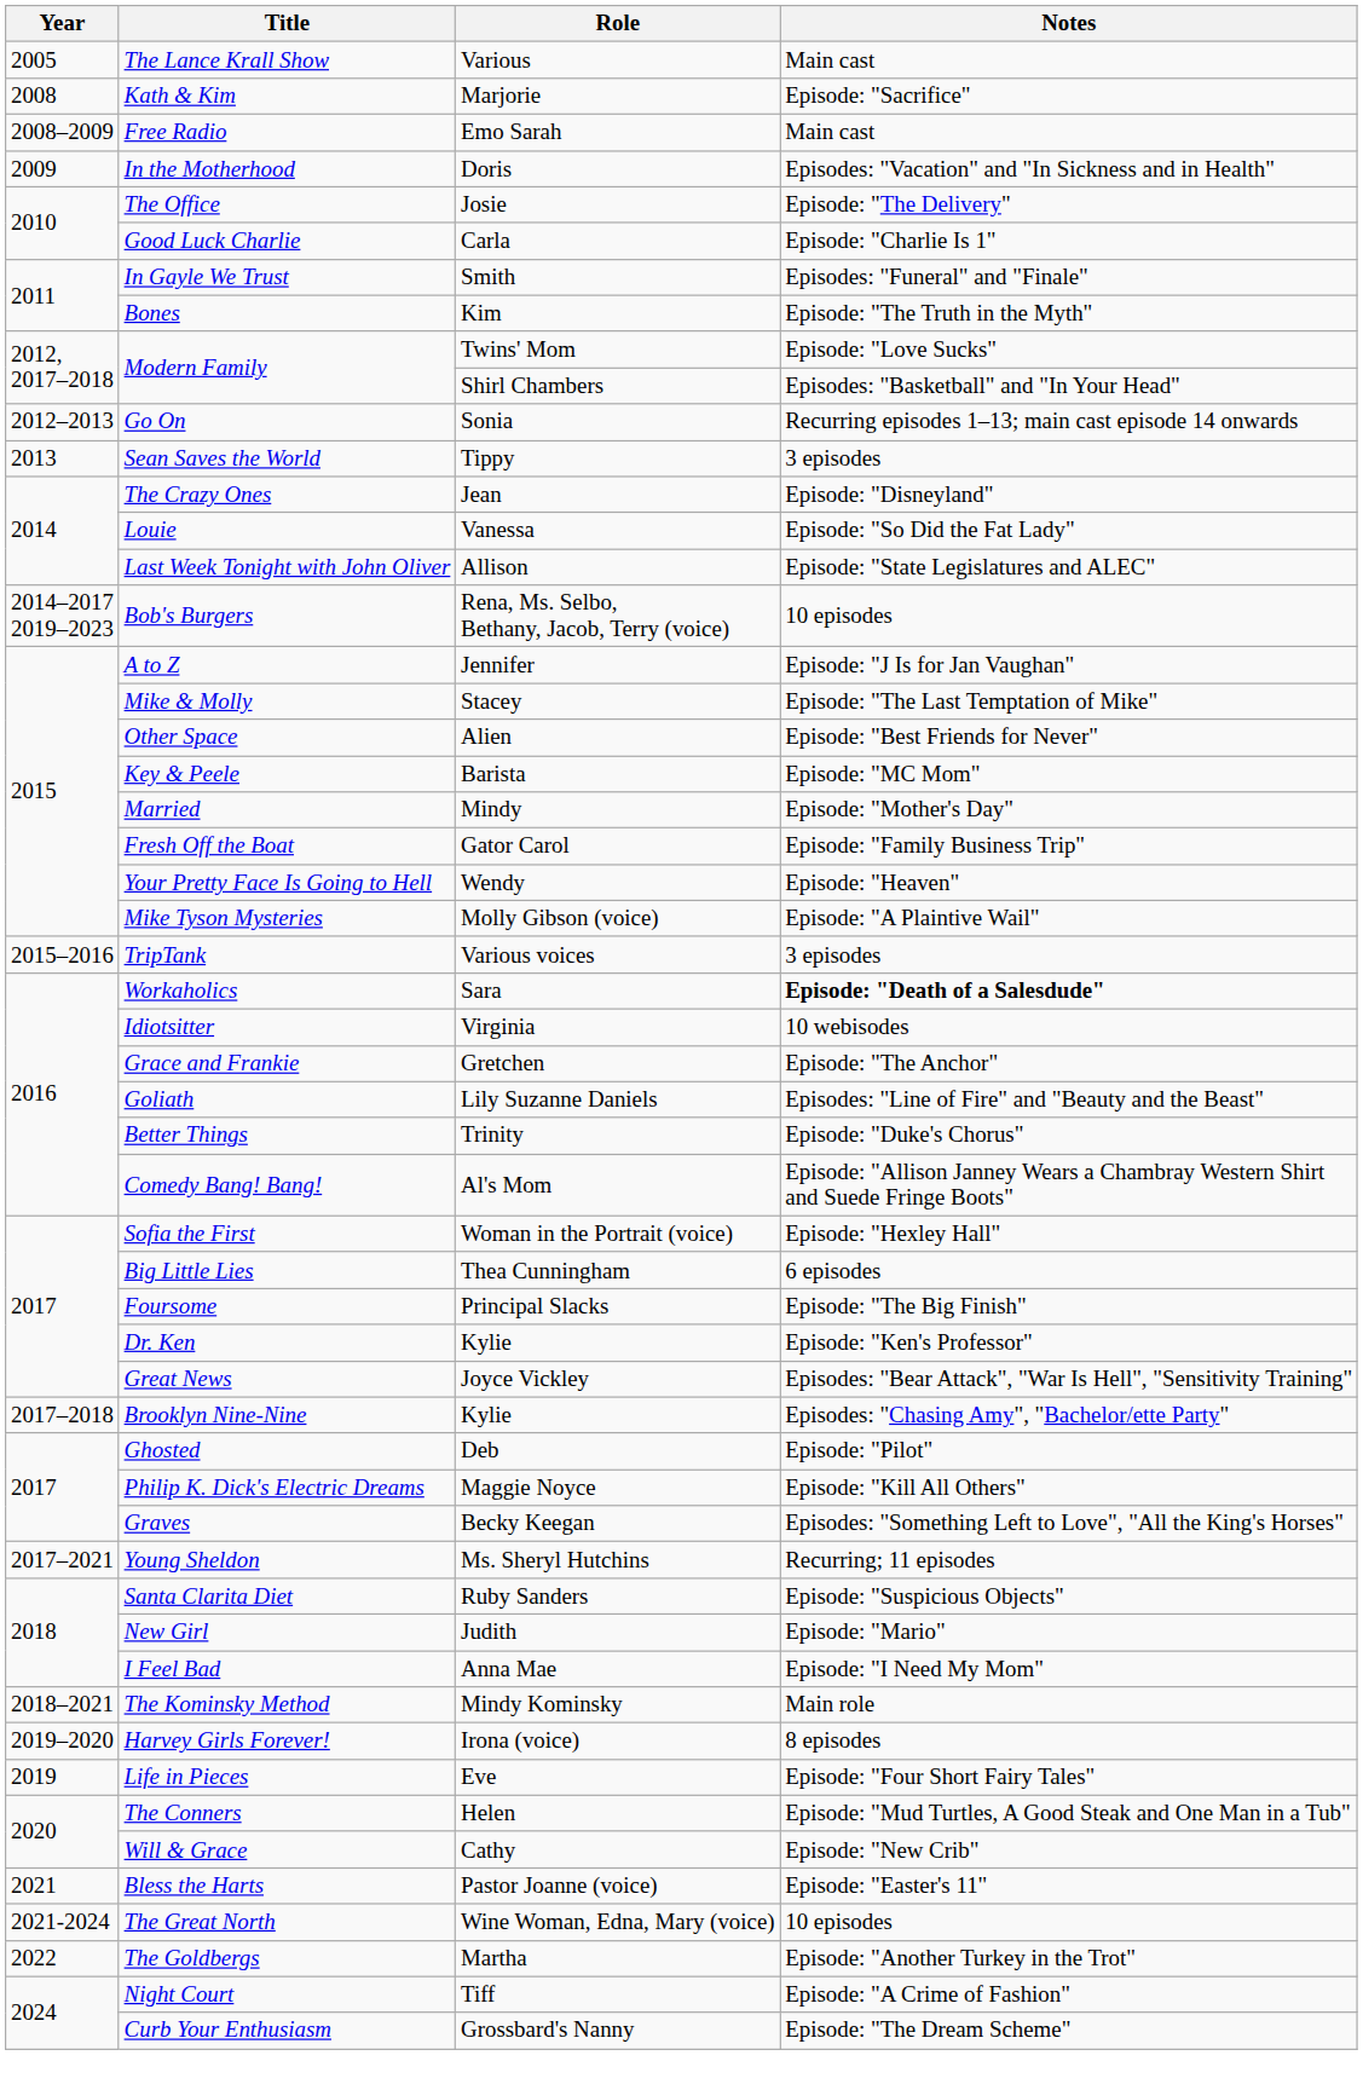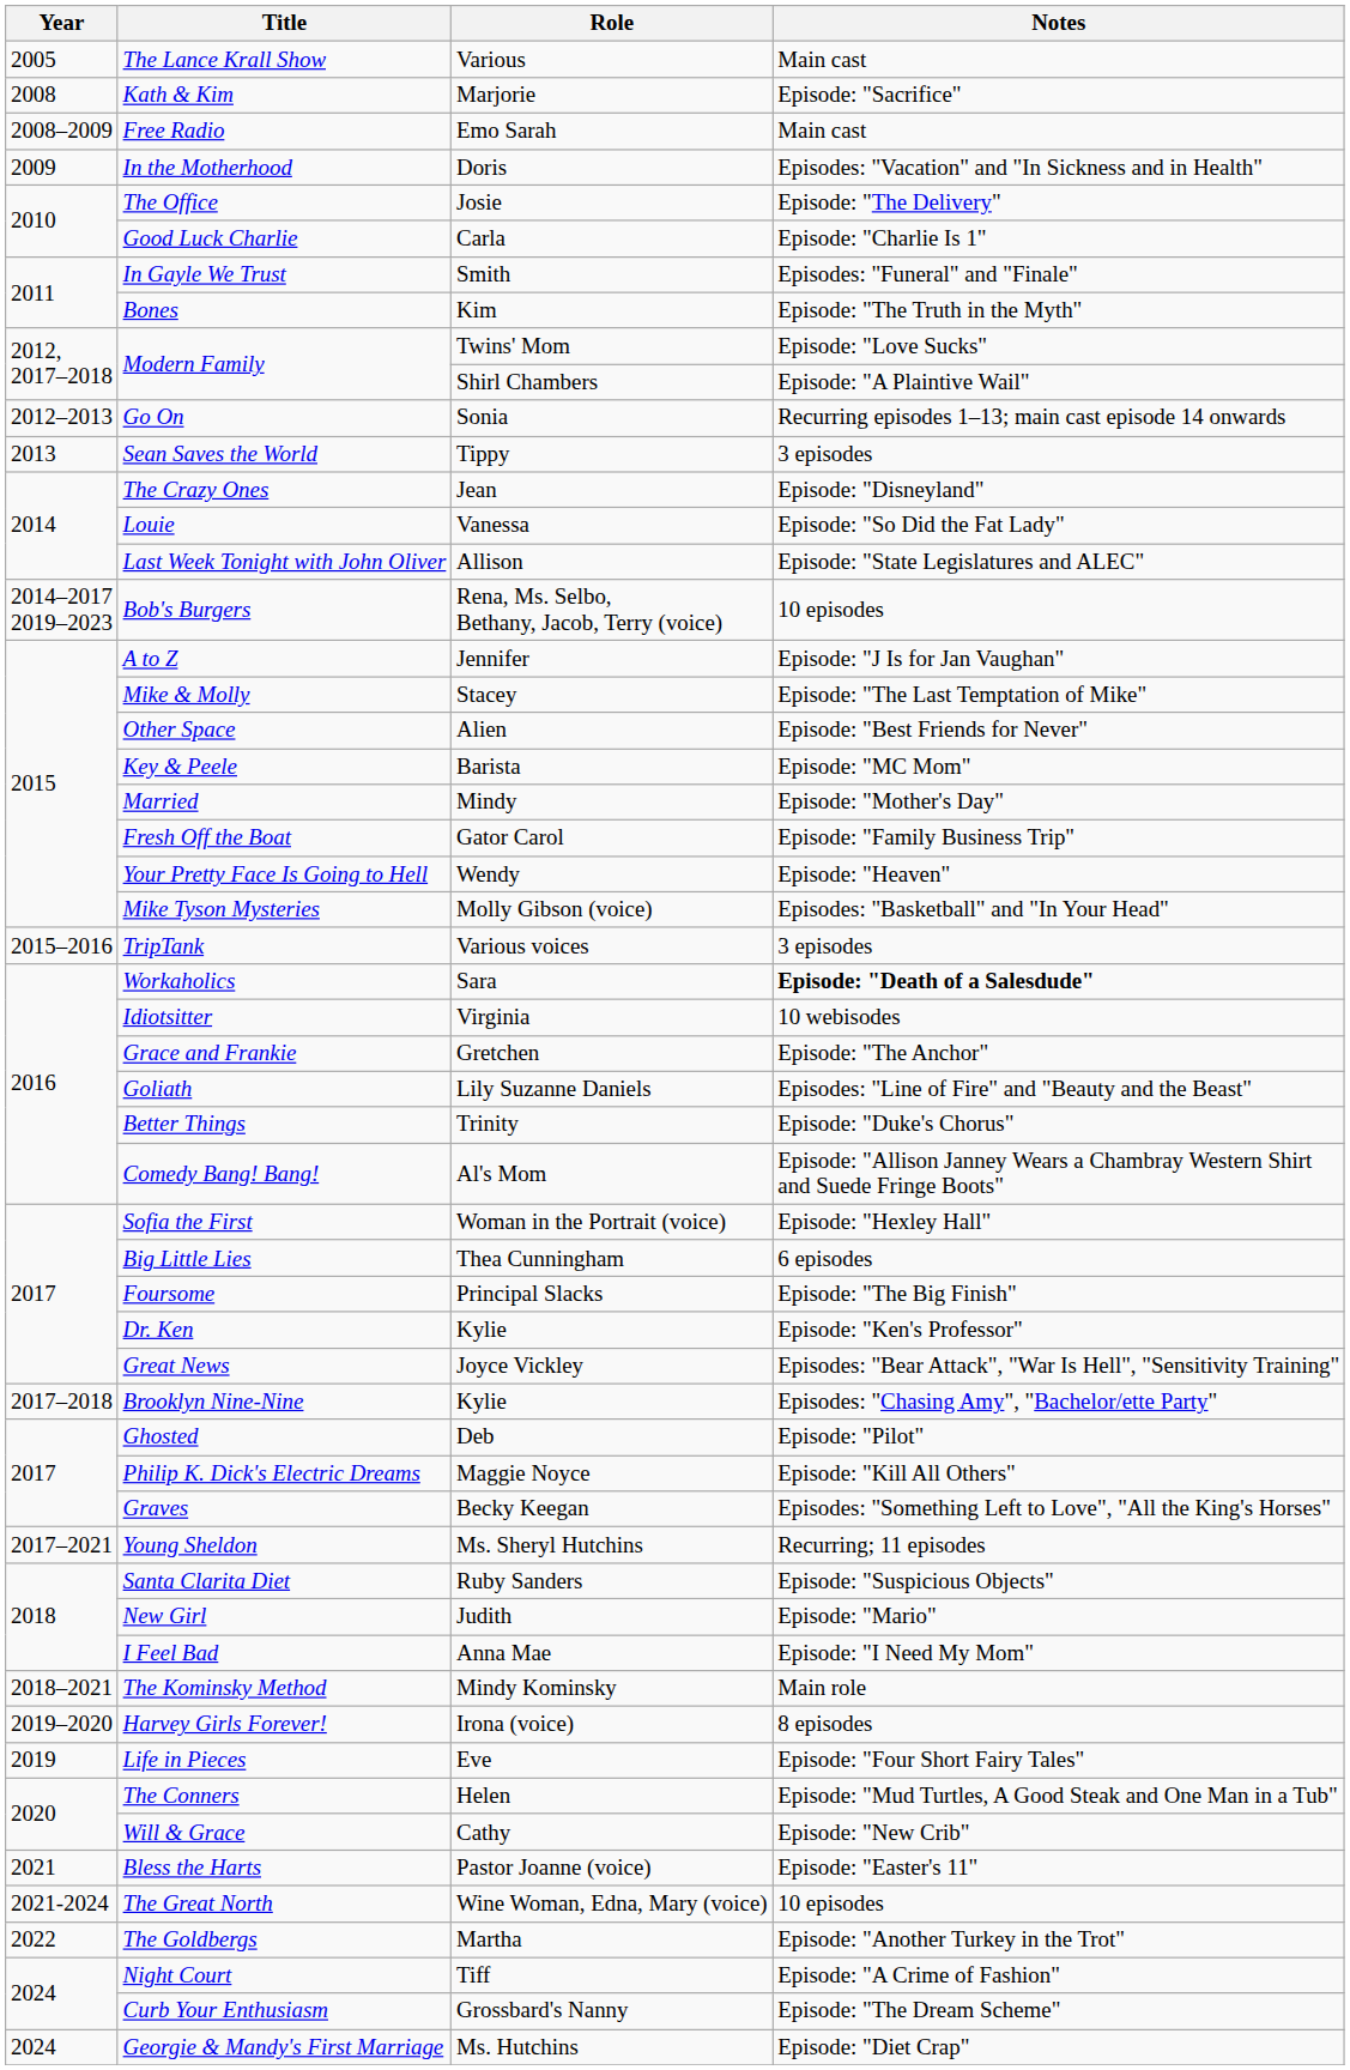Modern Family / Shirl Chambers | Notes: Episodes: "Basketball" and "In Your Head" -> Episode: "A Plaintive Wail"
Mike Tyson Mysteries | Notes: Episode: "A Plaintive Wail" -> Episodes: "Basketball" and "In Your Head"
+ row: 2024 | Georgie & Mandy's First Marriage | Ms. Hutchins | Episode: "Diet Crap"
